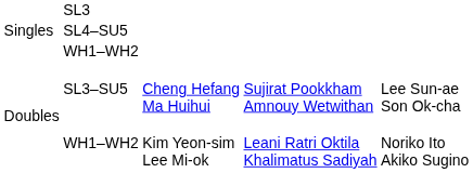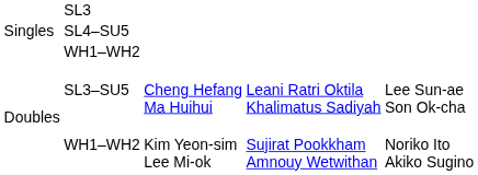SL3–SU5 | column 4: Sujirat Pookkham Amnouy Wetwithan -> Leani Ratri Oktila Khalimatus Sadiyah
WH1–WH2 / Kim Yeon-sim Lee Mi-ok | column 4: Leani Ratri Oktila Khalimatus Sadiyah -> Sujirat Pookkham Amnouy Wetwithan
